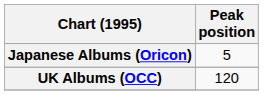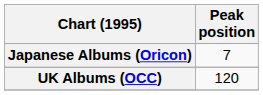Japanese Albums (Oricon) | Peak position: 5 -> 7
